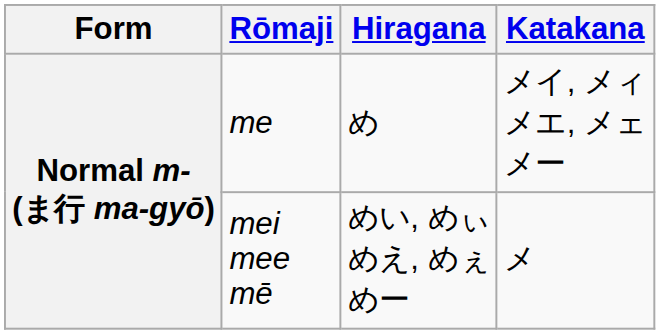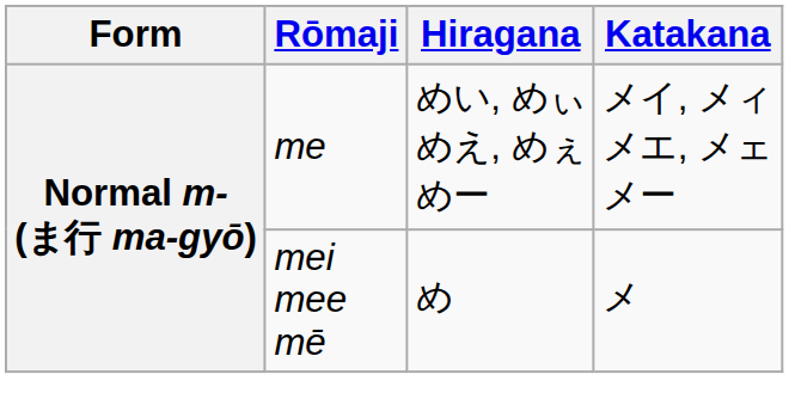me | Hiragana: め -> めい, めぃ めえ, めぇ めー
mei mee mē | Hiragana: めい, めぃ めえ, めぇ めー -> め
